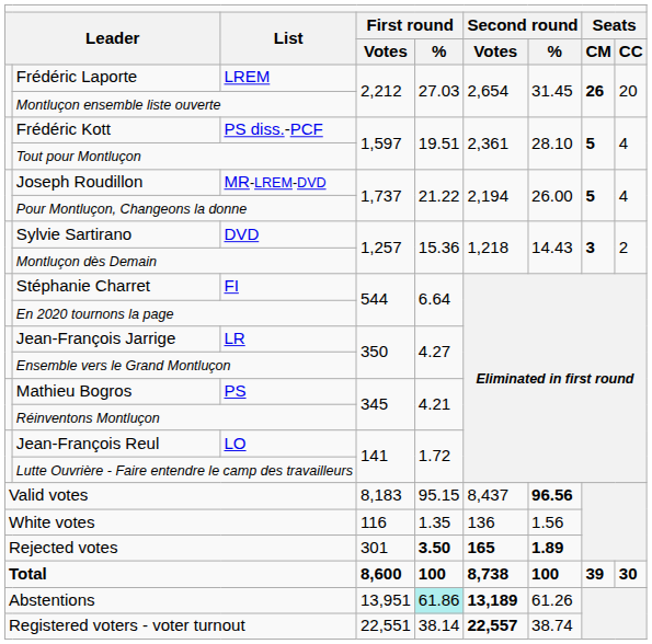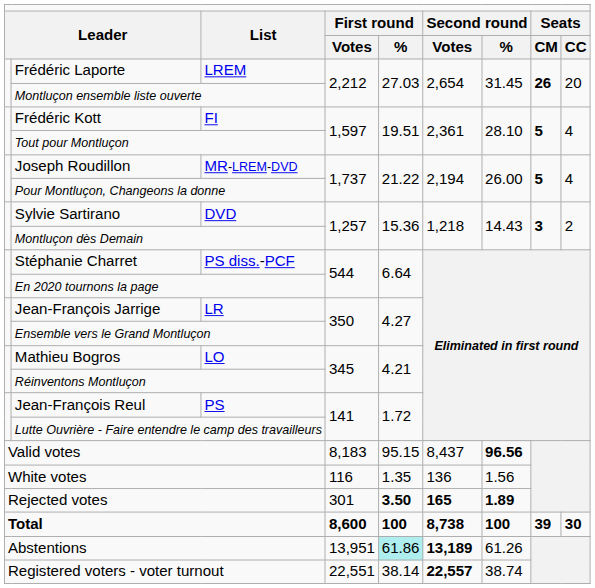Frédéric Kott | column 3: PS diss.-PCF -> FI
Stéphanie Charret | column 3: FI -> PS diss.-PCF
Mathieu Bogros | column 3: PS -> LO
Jean-François Reul | column 3: LO -> PS
